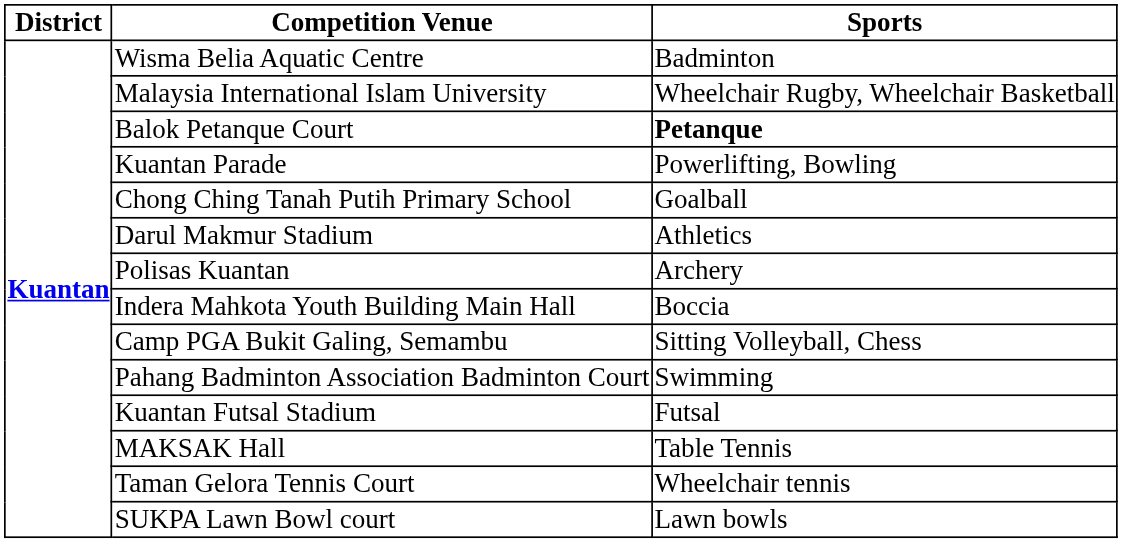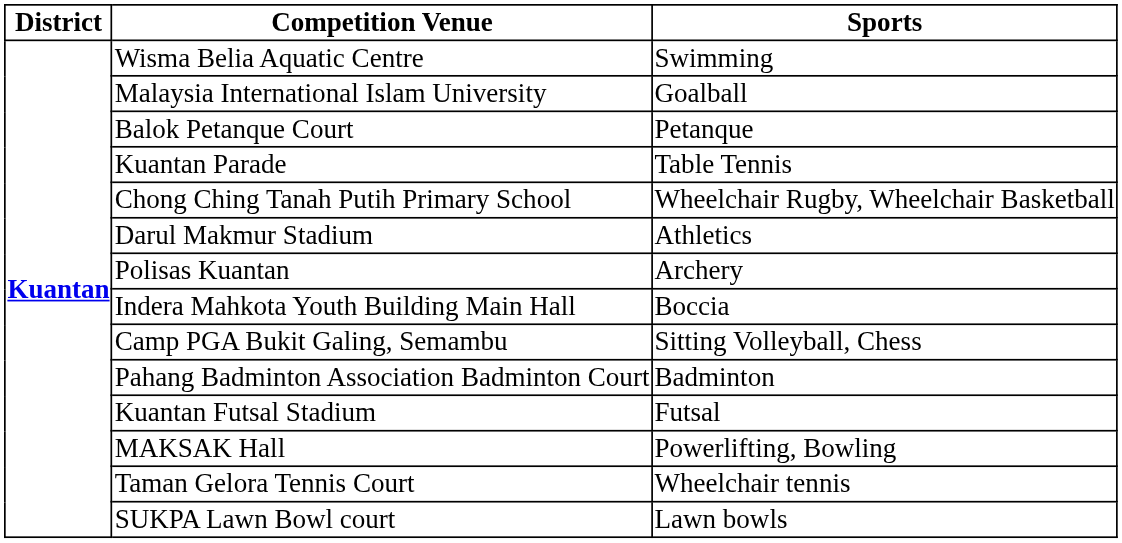Wisma Belia Aquatic Centre | column 3: Badminton -> Swimming
Malaysia International Islam University | column 3: Wheelchair Rugby, Wheelchair Basketball -> Goalball
Balok Petanque Court | column 3: bold -> normal
Kuantan Parade | column 3: Powerlifting, Bowling -> Table Tennis
Chong Ching Tanah Putih Primary School | column 3: Goalball -> Wheelchair Rugby, Wheelchair Basketball
Pahang Badminton Association Badminton Court | column 3: Swimming -> Badminton
MAKSAK Hall | column 3: Table Tennis -> Powerlifting, Bowling
